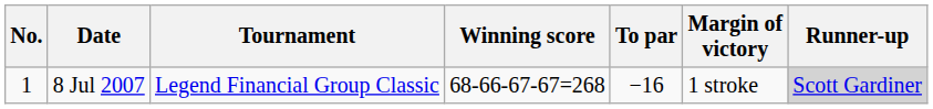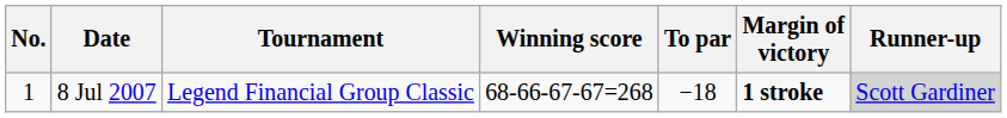8 Jul 2007 | To par: −16 -> −18
8 Jul 2007 | Margin of victory: normal -> bold
